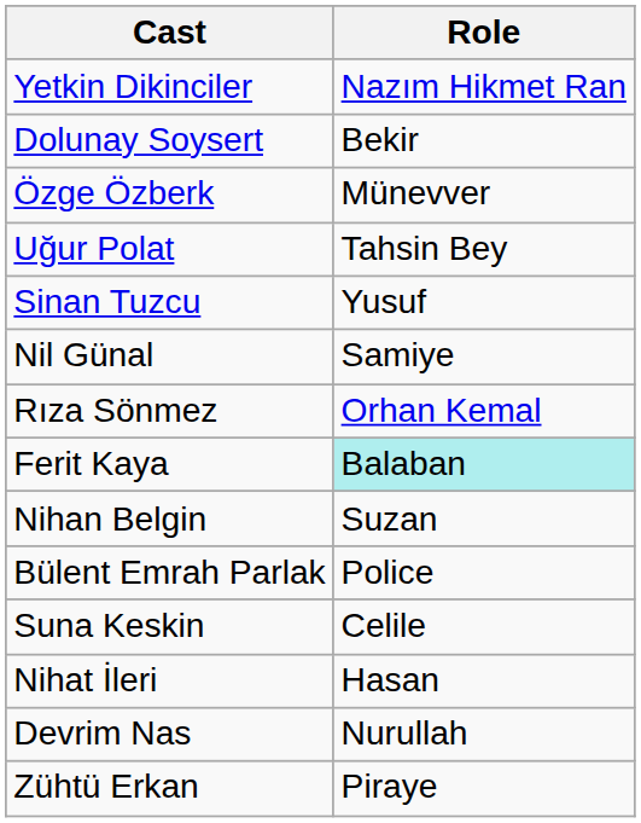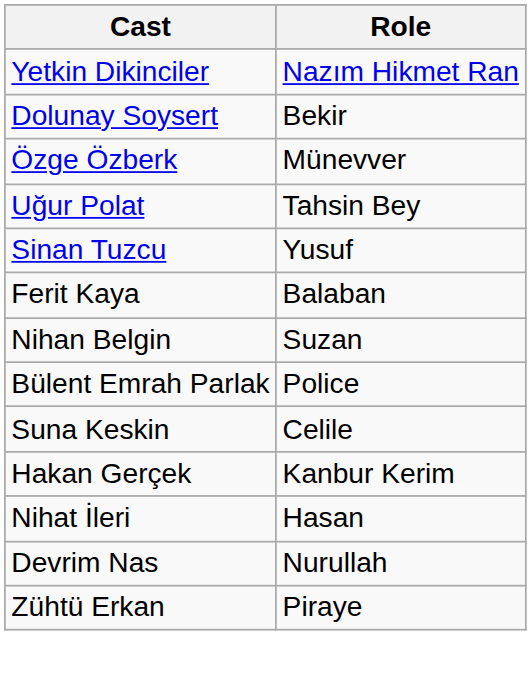- row: Nil Günal | Samiye
- row: Rıza Sönmez | Orhan Kemal
Ferit Kaya | Role: paleturquoise background -> no background
+ row: Hakan Gerçek | Kanbur Kerim
